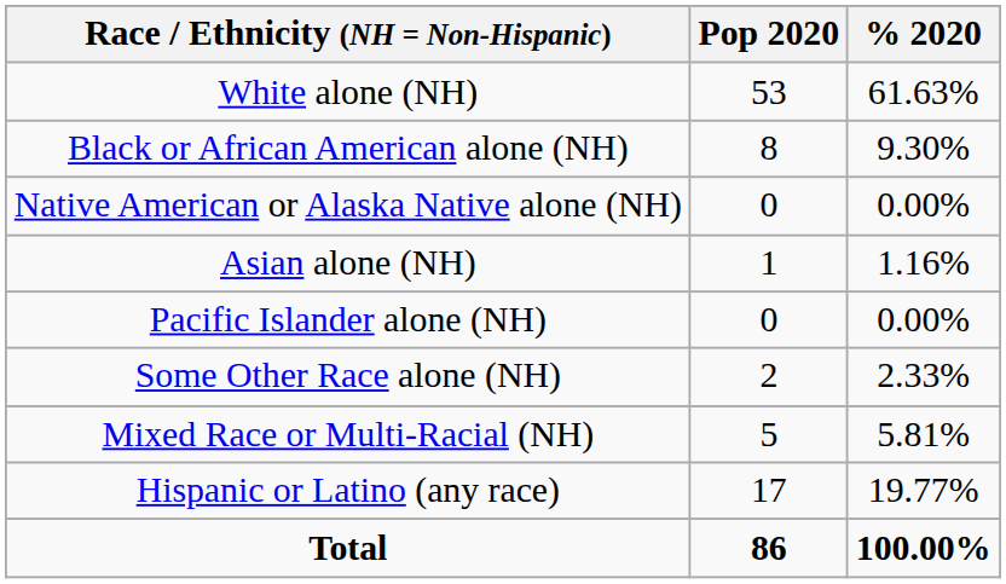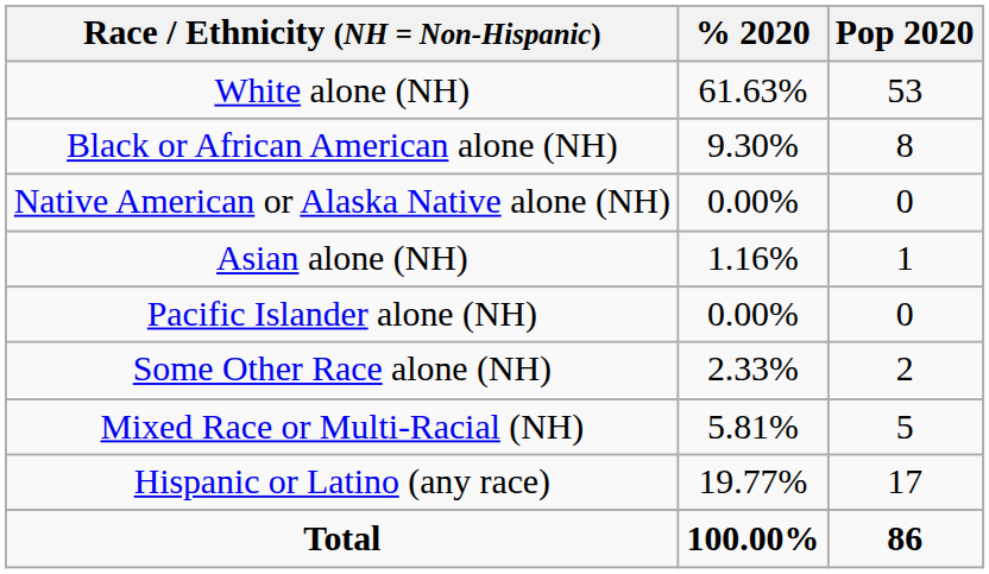columns swapped: Pop 2020 <-> % 2020
